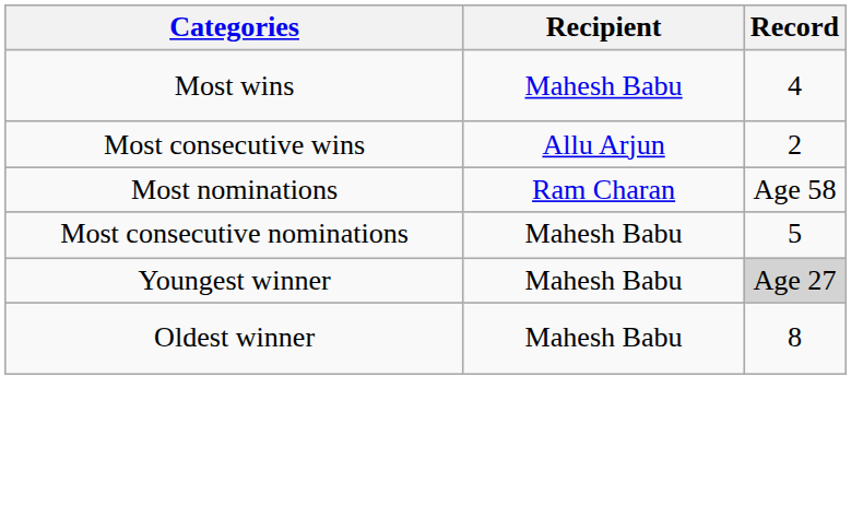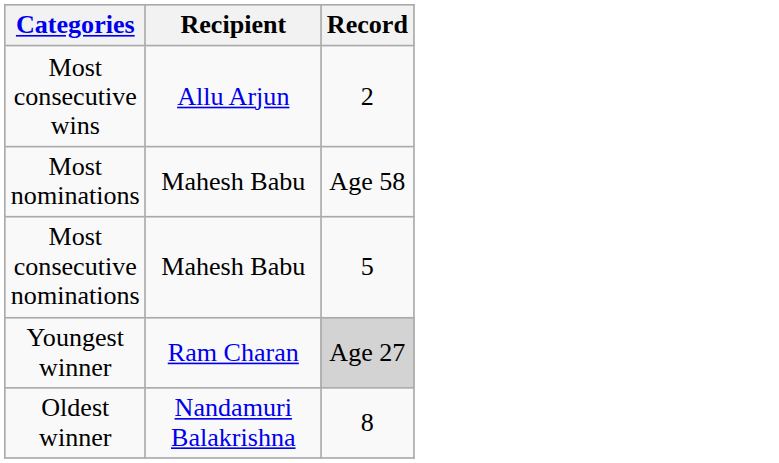- row: Most wins | Mahesh Babu | 4
Most nominations | Recipient: Ram Charan -> Mahesh Babu
Youngest winner | Recipient: Mahesh Babu -> Ram Charan
Oldest winner | Recipient: Mahesh Babu -> Nandamuri Balakrishna
